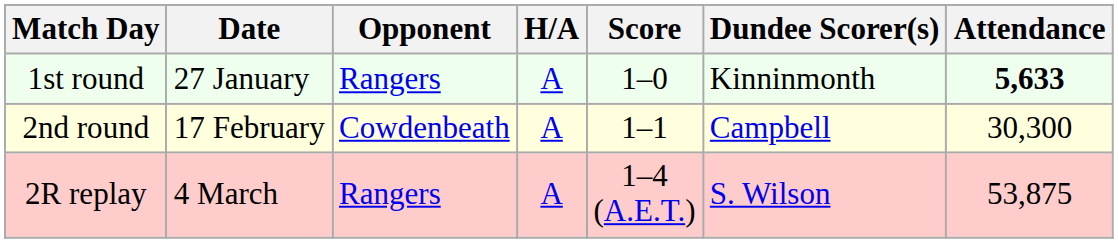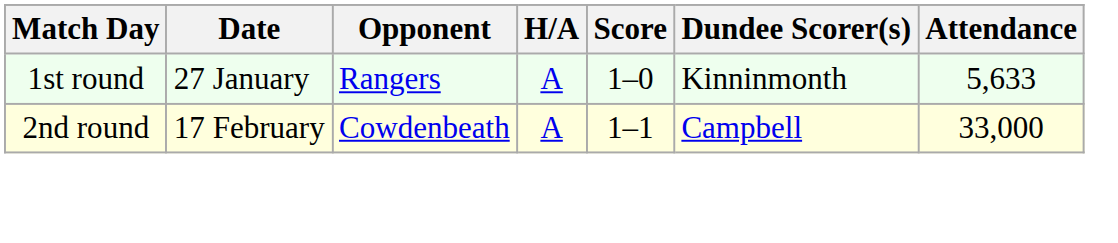1st round | Attendance: bold -> normal
2nd round | Attendance: 30,300 -> 33,000
- row: 2R replay | 4 March | Rangers | A | 1–4 (A.E.T.) | S. Wilson | 53,875
